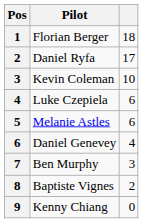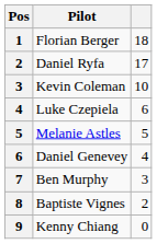Melanie Astles | column 3: 6 -> 5
